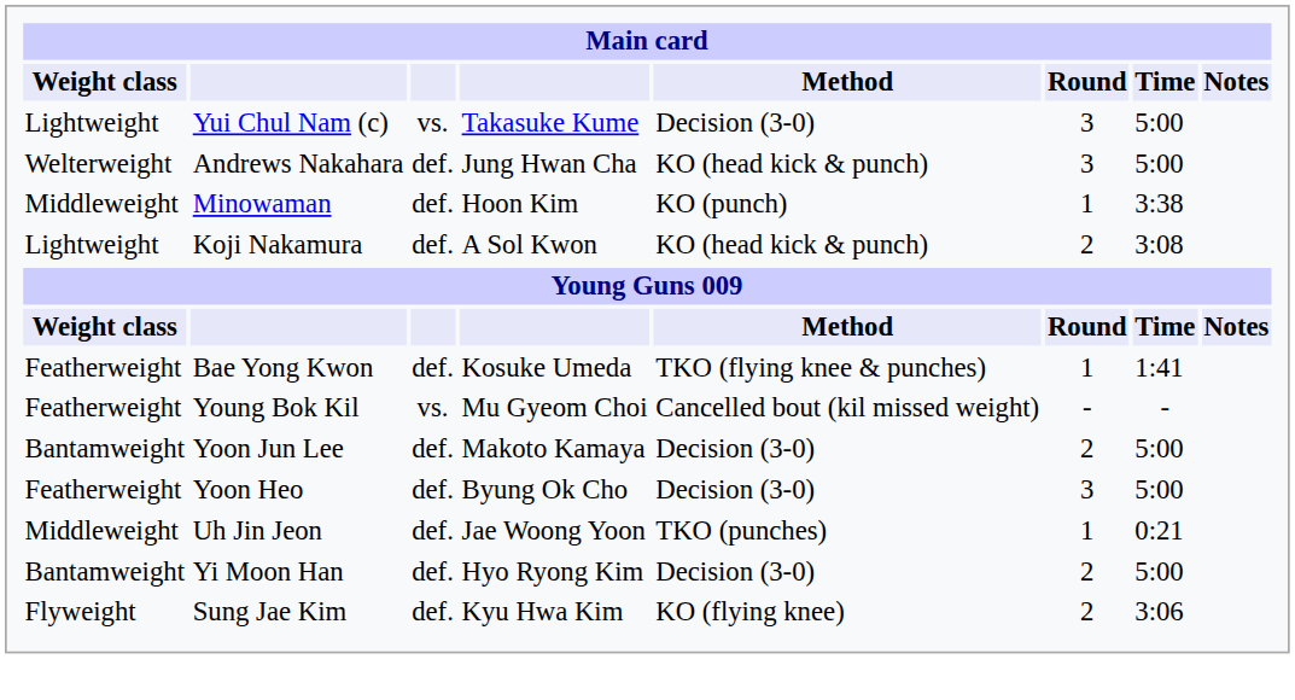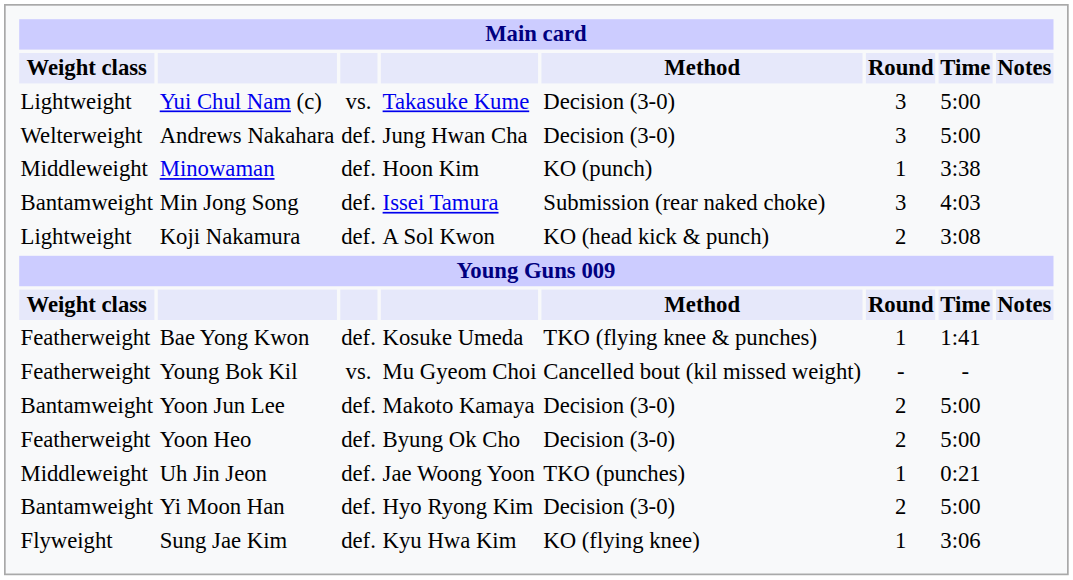Andrews Nakahara | Method: KO (head kick & punch) -> Decision (3-0)
+ row: Bantamweight | Min Jong Song | def. | Issei Tamura | Submission (rear naked choke) | 3 | 4:03
Yoon Heo | Round: 3 -> 2
Sung Jae Kim | Round: 2 -> 1
